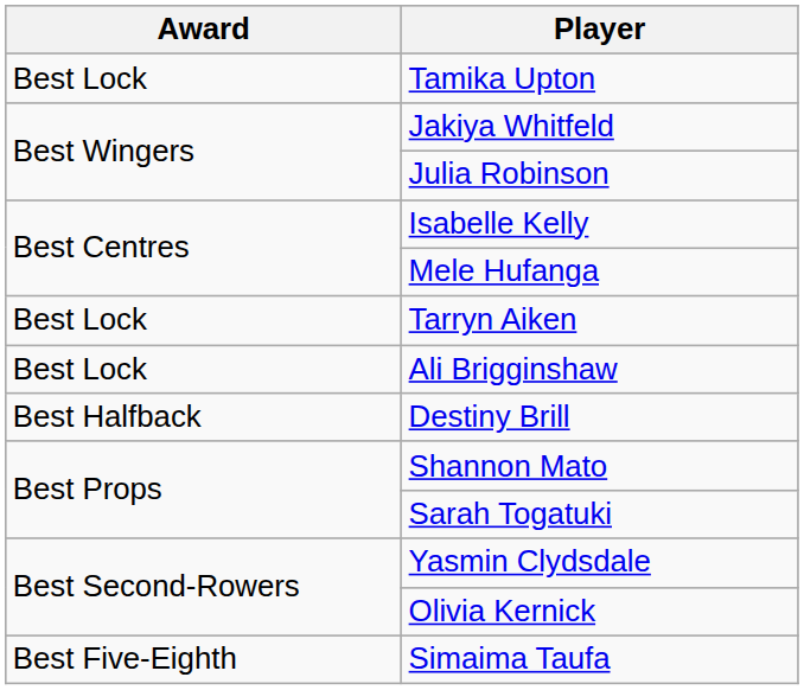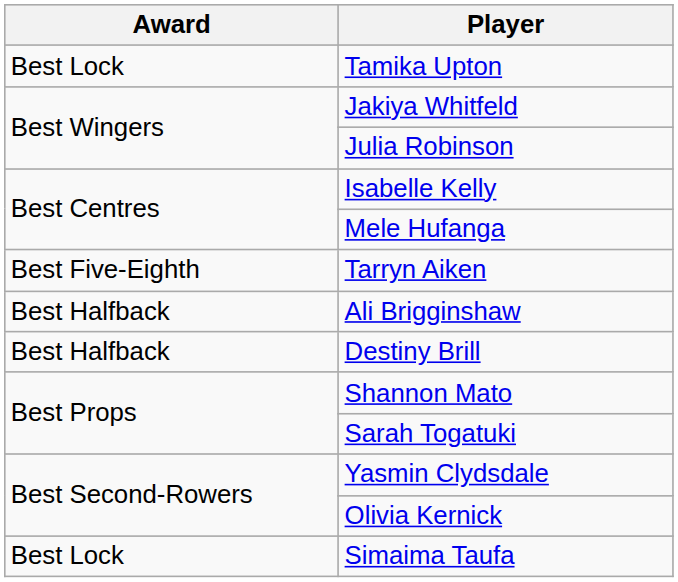Tarryn Aiken | Award: Best Lock -> Best Five-Eighth
Ali Brigginshaw | Award: Best Lock -> Best Halfback
Simaima Taufa | Award: Best Five-Eighth -> Best Lock
